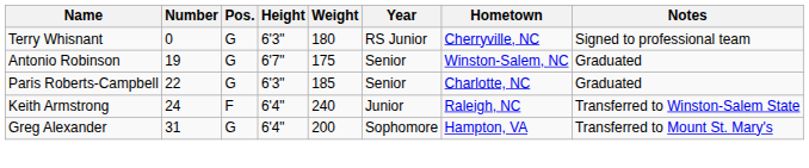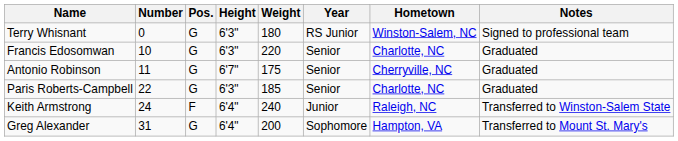Terry Whisnant | Hometown: Cherryville, NC -> Winston-Salem, NC
+ row: Francis Edosomwan | 10 | G | 6'3" | 220 | Senior | Charlotte, NC | Graduated
Antonio Robinson | Number: 19 -> 11
Antonio Robinson | Hometown: Winston-Salem, NC -> Cherryville, NC
